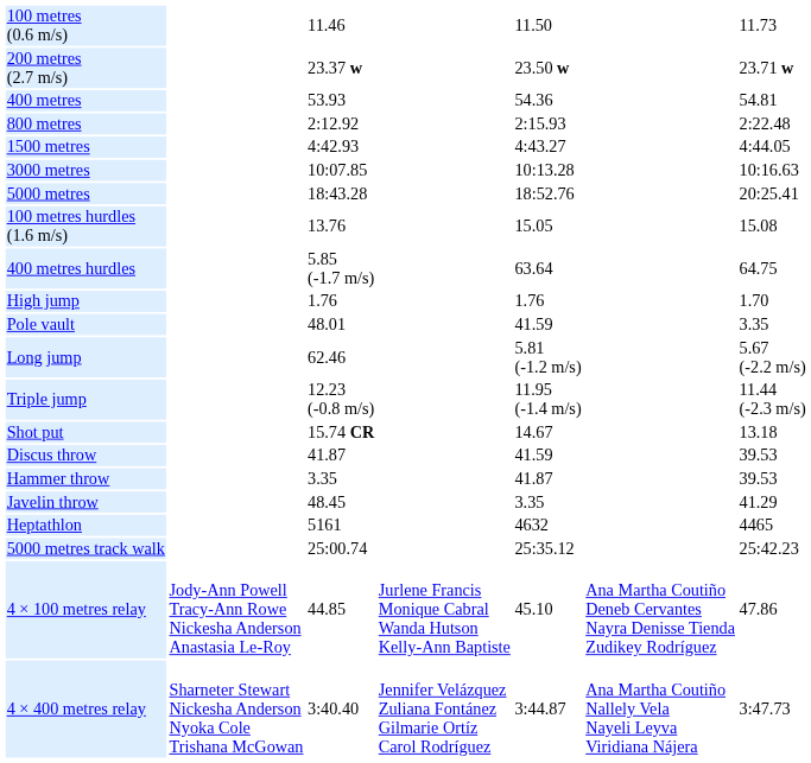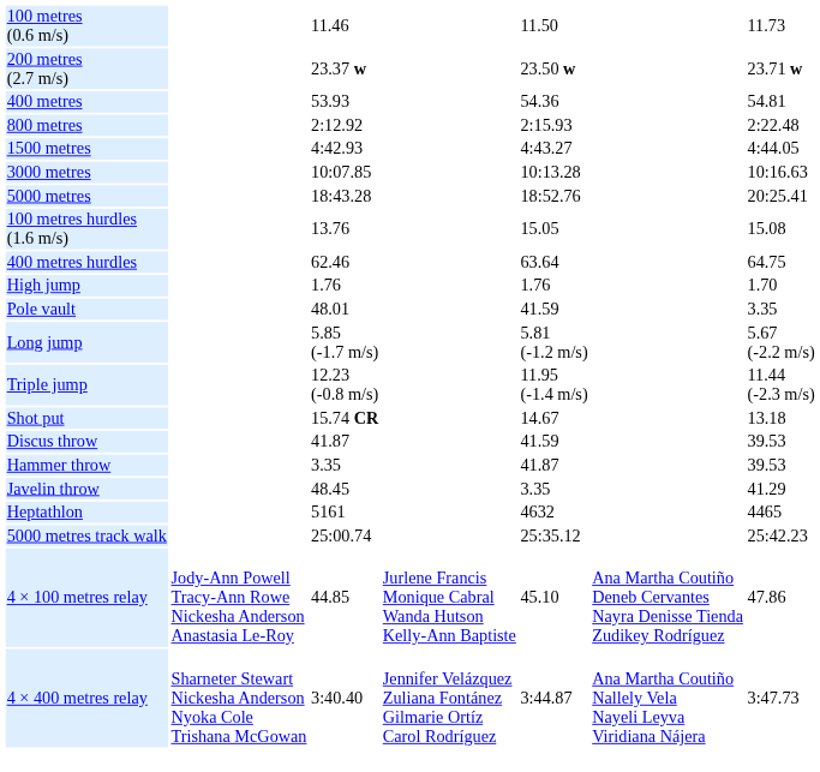400 metres hurdles | column 3: 5.85 (-1.7 m/s) -> 62.46
Long jump | column 3: 62.46 -> 5.85 (-1.7 m/s)
